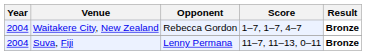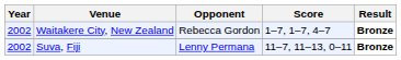Waitakere City, New Zealand | Year: 2004 -> 2002
Suva, Fiji | Year: 2004 -> 2002
